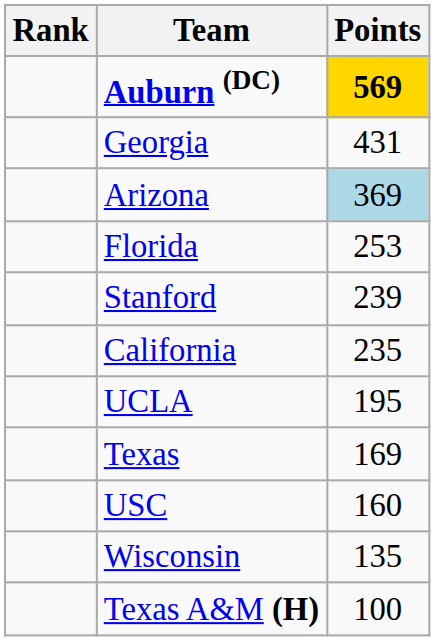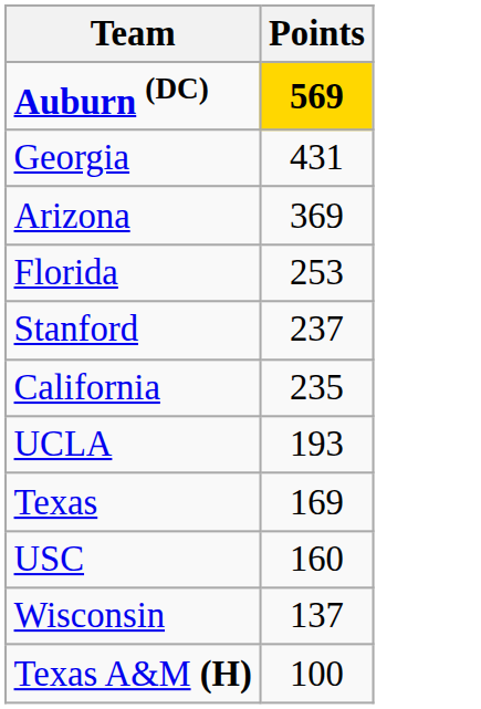- column: Rank
Arizona | Points: lightblue background -> no background
Stanford | Points: 239 -> 237
UCLA | Points: 195 -> 193
Wisconsin | Points: 135 -> 137
